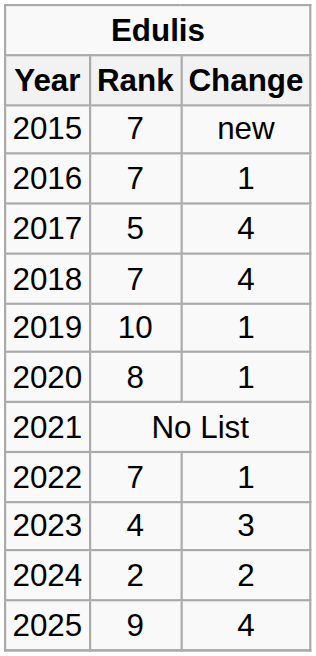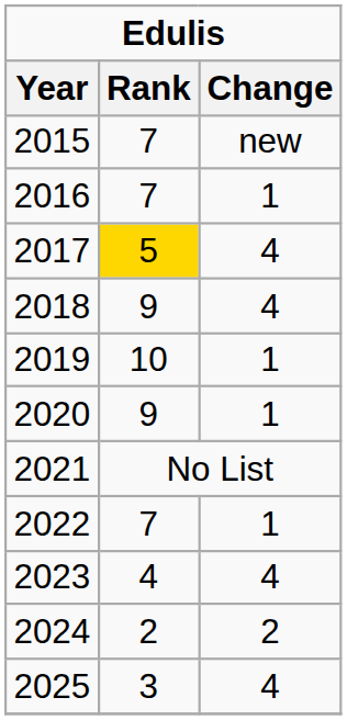2017 | Rank: no background -> gold background
2018 | Rank: 7 -> 9
2020 | Rank: 8 -> 9
2023 | Change: 3 -> 4
2025 | Rank: 9 -> 3
